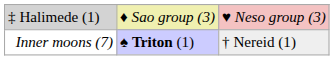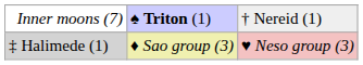rows swapped: Inner moons (7) <-> ‡ Halimede (1)
